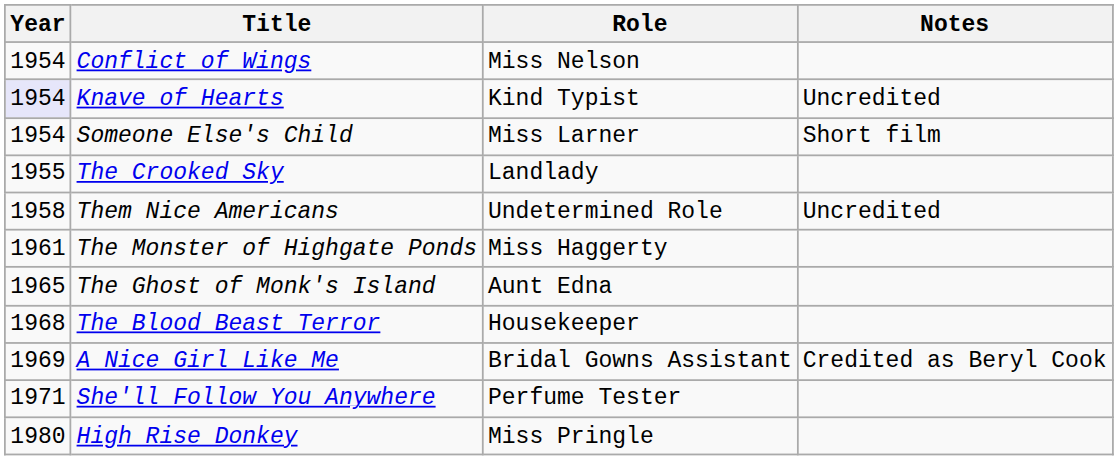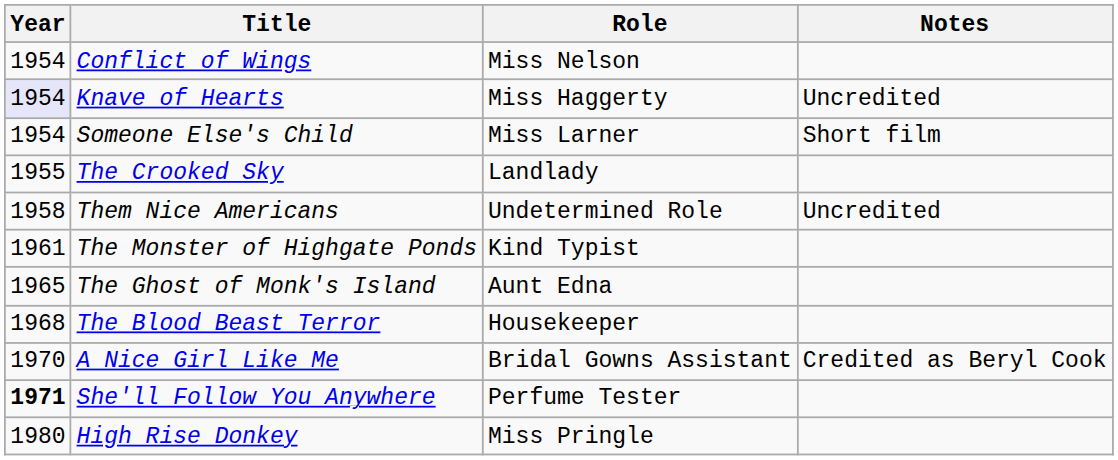Knave of Hearts | Role: Kind Typist -> Miss Haggerty
The Monster of Highgate Ponds | Role: Miss Haggerty -> Kind Typist
A Nice Girl Like Me | Year: 1969 -> 1970
She'll Follow You Anywhere | Year: normal -> bold
